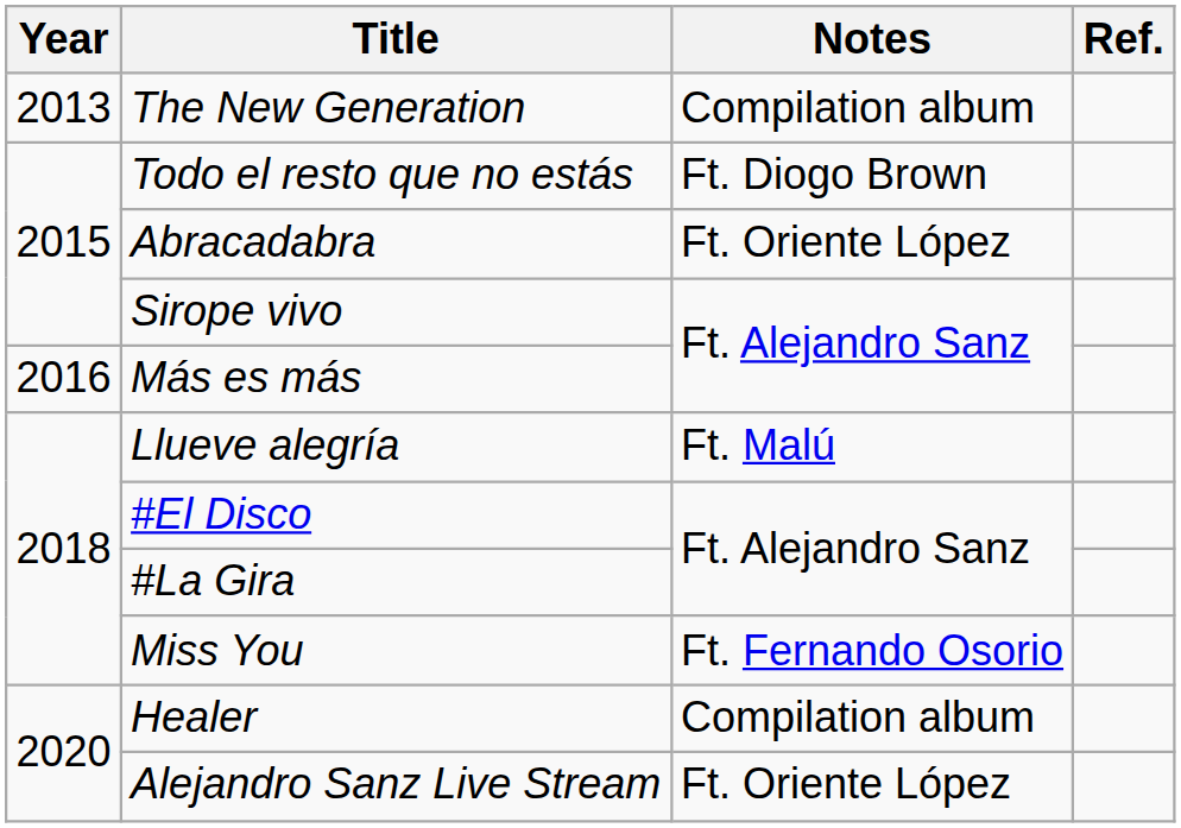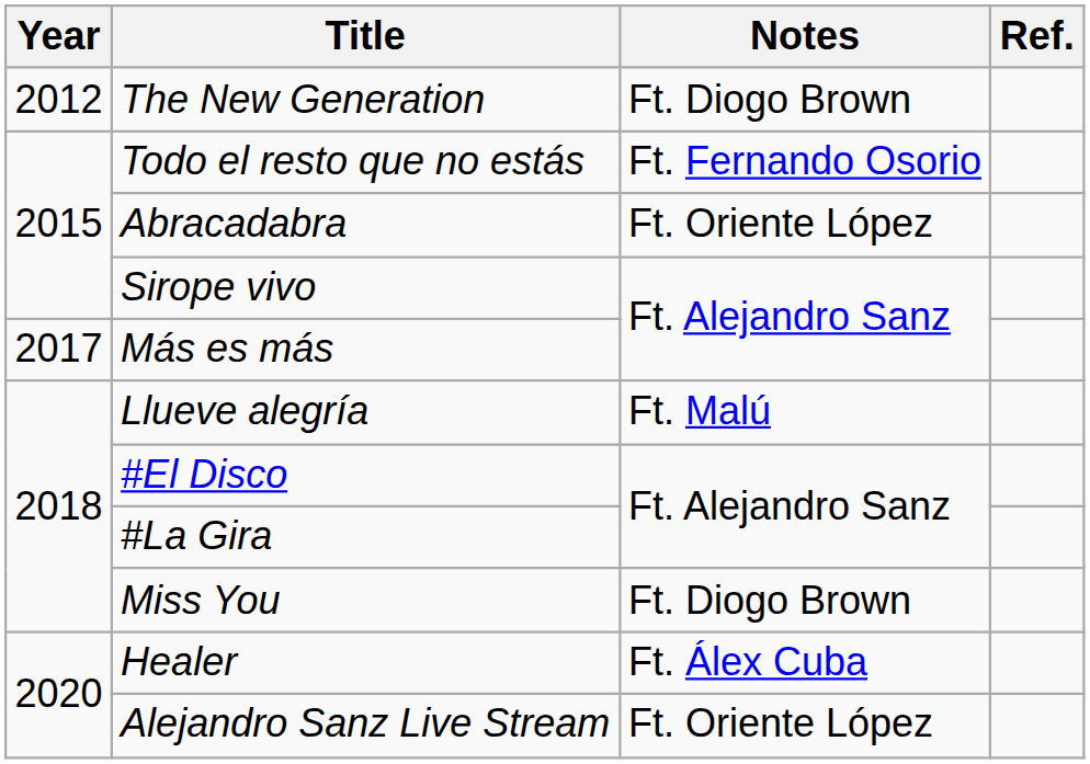The New Generation | Year: 2013 -> 2012
The New Generation | Notes: Compilation album -> Ft. Diogo Brown
Todo el resto que no estás | Notes: Ft. Diogo Brown -> Ft. Fernando Osorio
Más es más | Year: 2016 -> 2017
Miss You | Notes: Ft. Fernando Osorio -> Ft. Diogo Brown
Healer | Notes: Compilation album -> Ft. Álex Cuba
